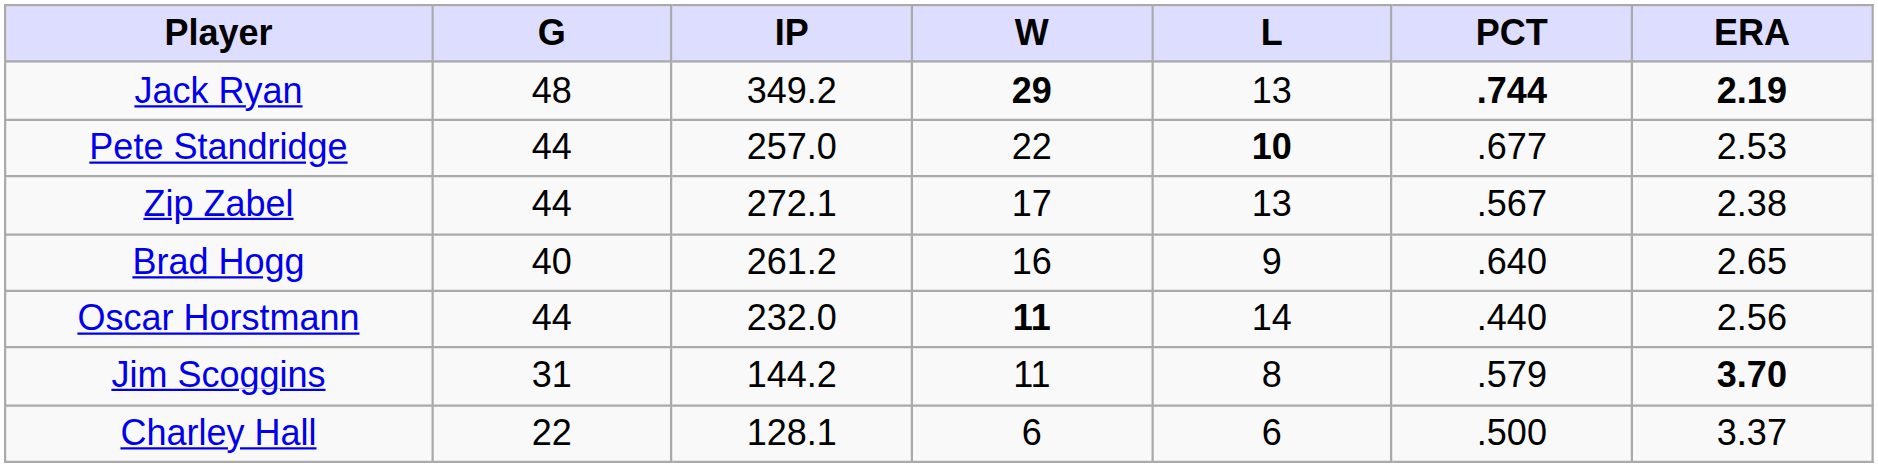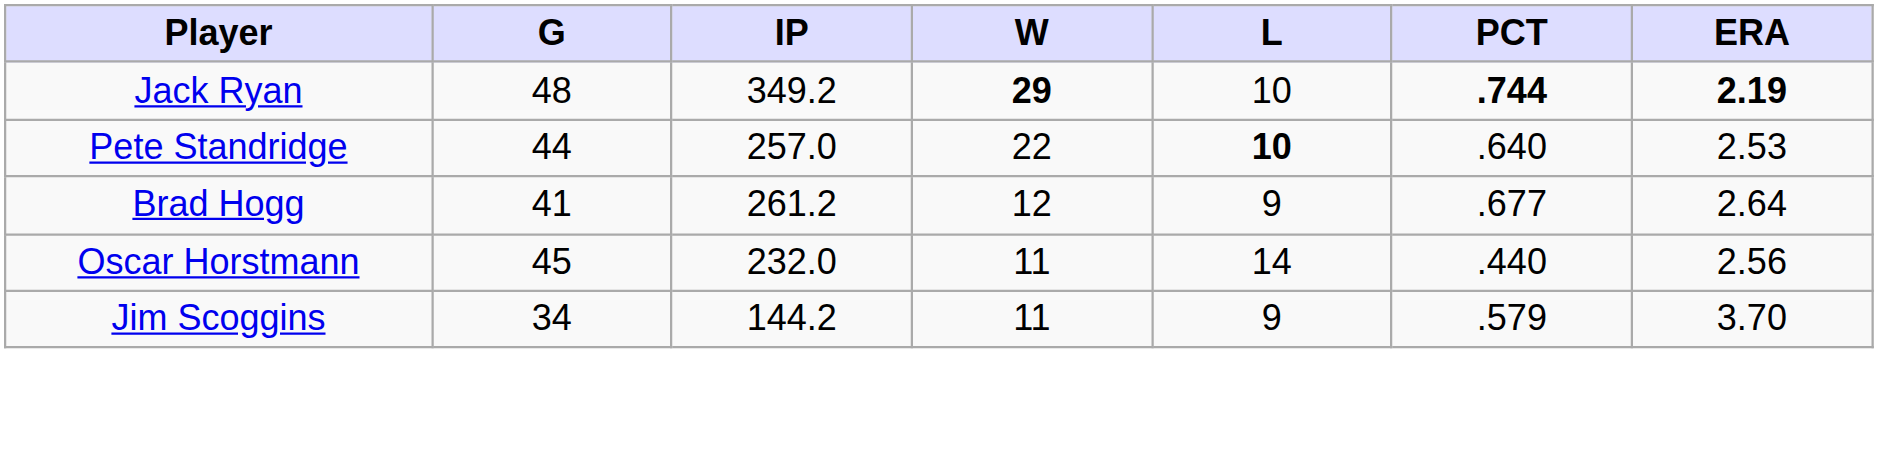Jack Ryan | L: 13 -> 10
Pete Standridge | PCT: .677 -> .640
- row: Zip Zabel | 44 | 272.1 | 17 | 13 | .567 | 2.38
Brad Hogg | G: 40 -> 41
Brad Hogg | W: 16 -> 12
Brad Hogg | PCT: .640 -> .677
Brad Hogg | ERA: 2.65 -> 2.64
Oscar Horstmann | G: 44 -> 45
Oscar Horstmann | W: bold -> normal
Jim Scoggins | G: 31 -> 34
Jim Scoggins | L: 8 -> 9
Jim Scoggins | ERA: bold -> normal
- row: Charley Hall | 22 | 128.1 | 6 | 6 | .500 | 3.37
